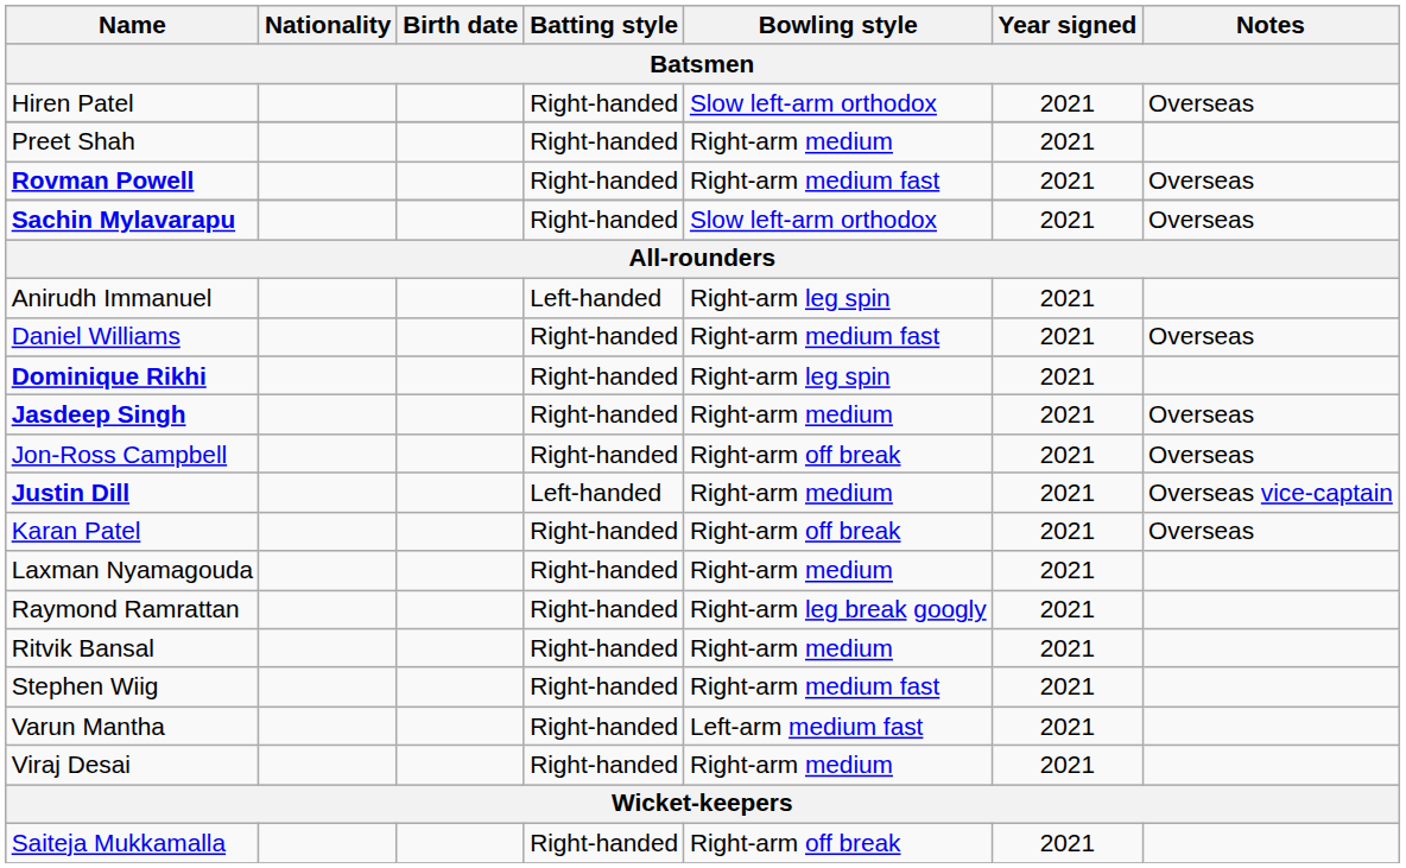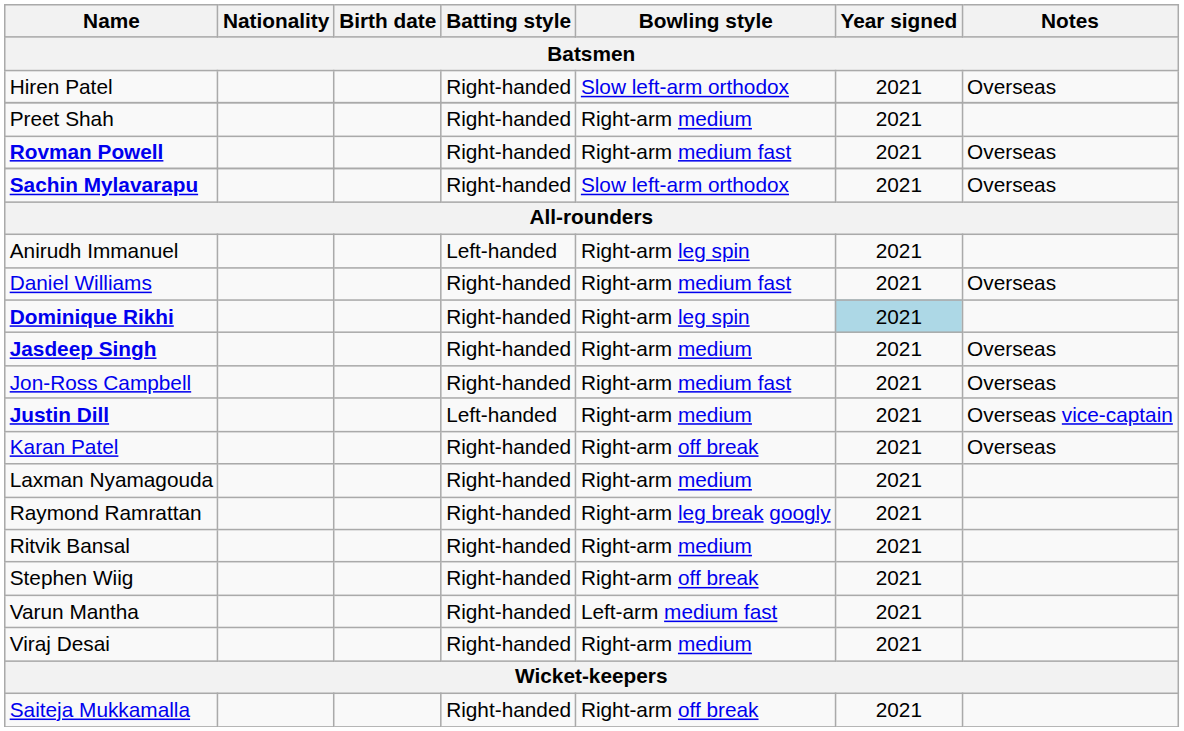Dominique Rikhi | Year signed: no background -> lightblue background
Jon-Ross Campbell | Bowling style: Right-arm off break -> Right-arm medium fast
Stephen Wiig | Bowling style: Right-arm medium fast -> Right-arm off break
